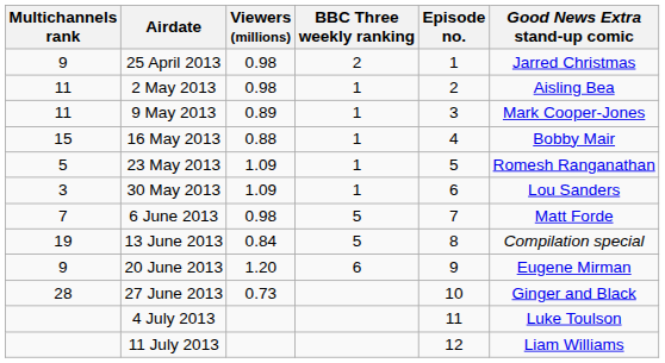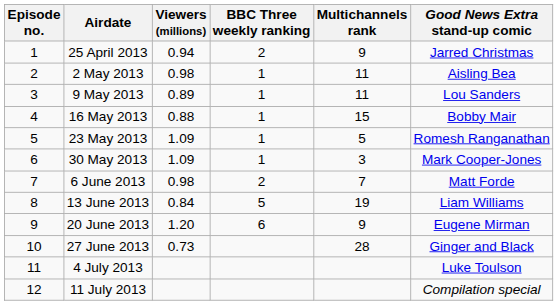columns swapped: Episode no. <-> Multichannels rank
25 April 2013 | Viewers (millions): 0.98 -> 0.94
9 May 2013 | Good News Extra stand-up comic: Mark Cooper-Jones -> Lou Sanders
30 May 2013 | Good News Extra stand-up comic: Lou Sanders -> Mark Cooper-Jones
6 June 2013 | BBC Three weekly ranking: 5 -> 2
13 June 2013 | Good News Extra stand-up comic: Compilation special -> Liam Williams
11 July 2013 | Good News Extra stand-up comic: Liam Williams -> Compilation special
